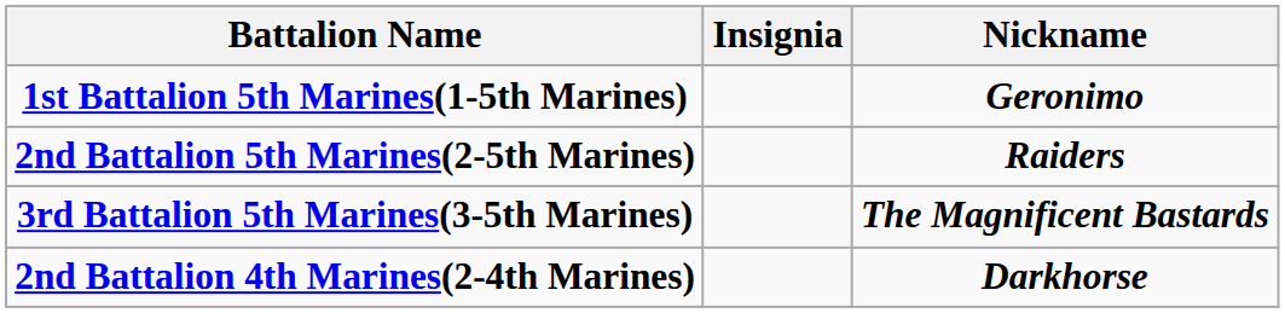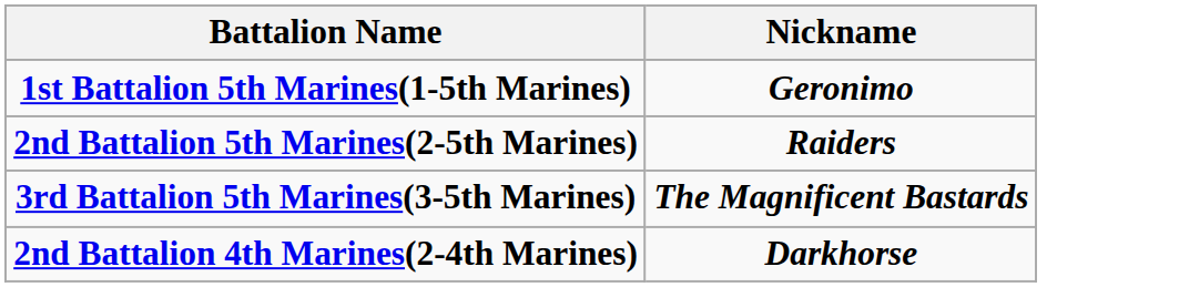- column: Insignia
